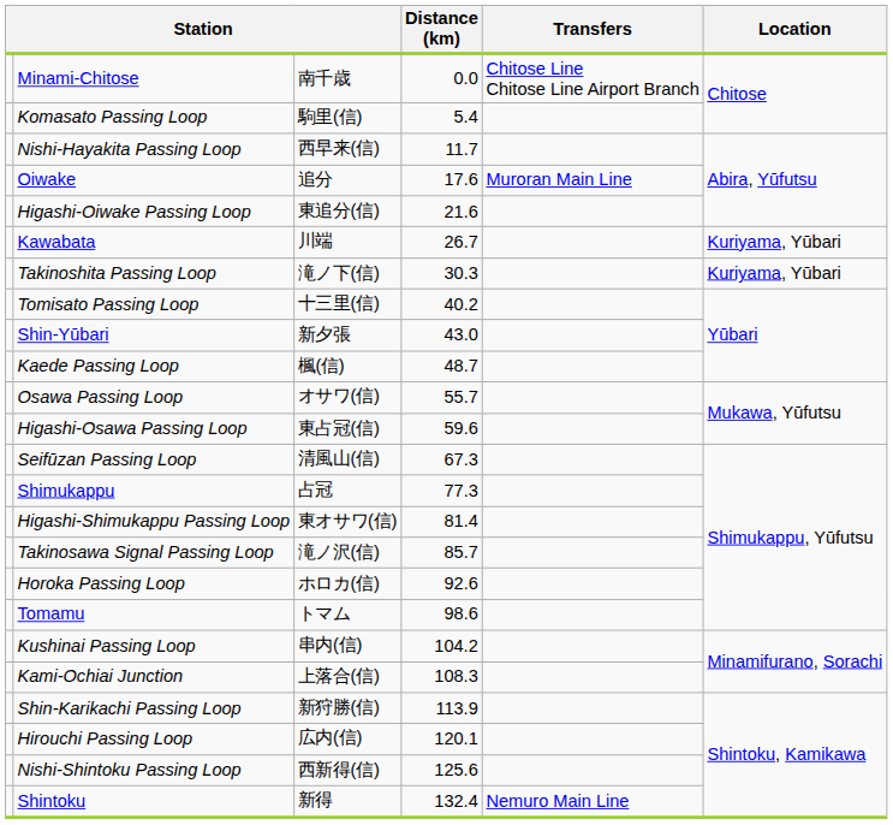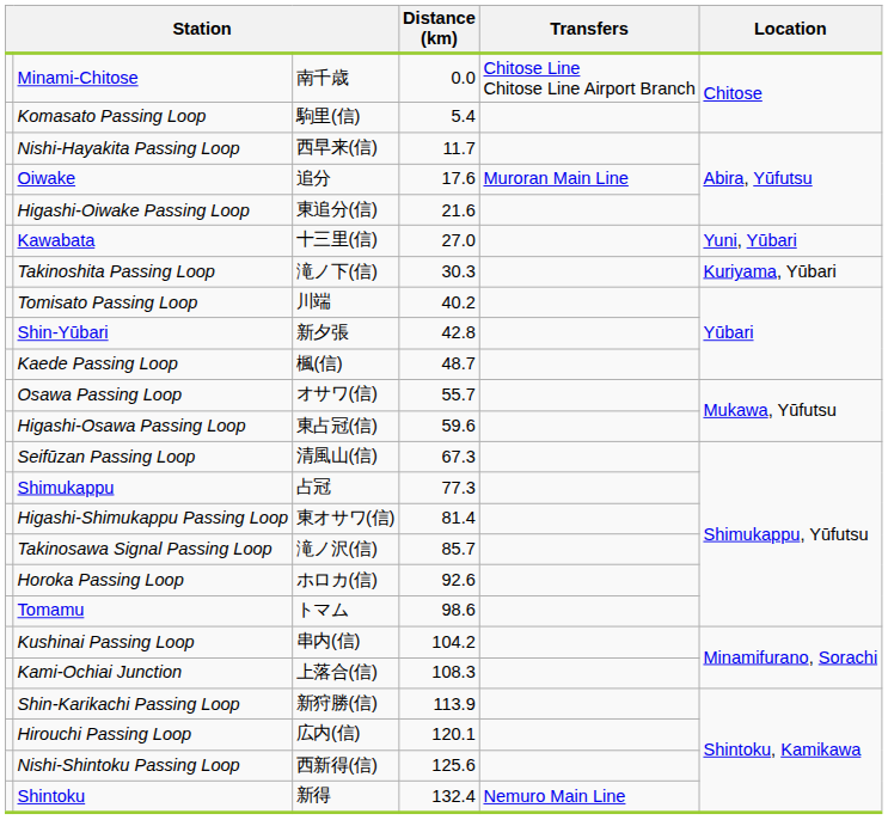Kawabata | column 3: 川端 -> 十三里(信)
Kawabata | Distance (km): 26.7 -> 27.0
Kawabata | Location: Kuriyama, Yūbari -> Yuni, Yūbari
Tomisato Passing Loop | column 3: 十三里(信) -> 川端
Shin-Yūbari | Distance (km): 43.0 -> 42.8
